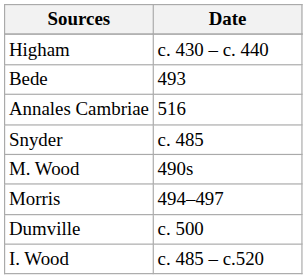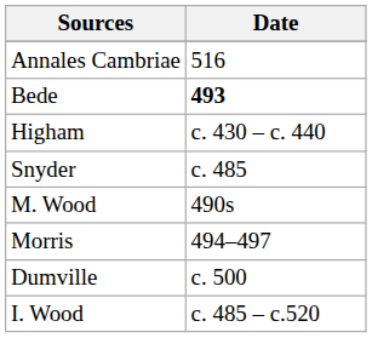rows swapped: Annales Cambriae <-> Higham
Bede | Date: normal -> bold
